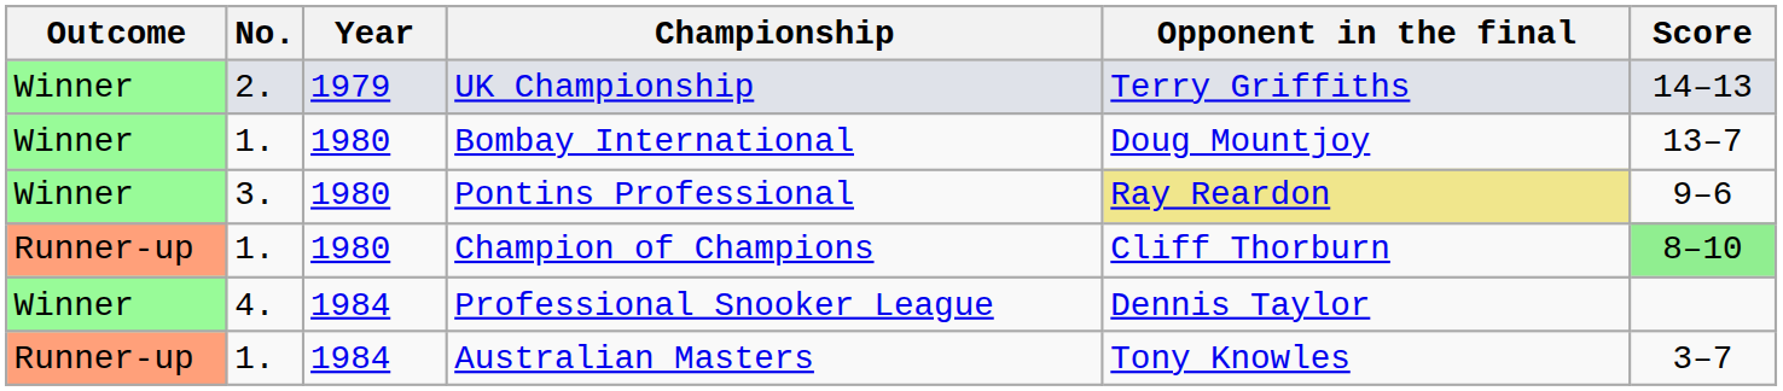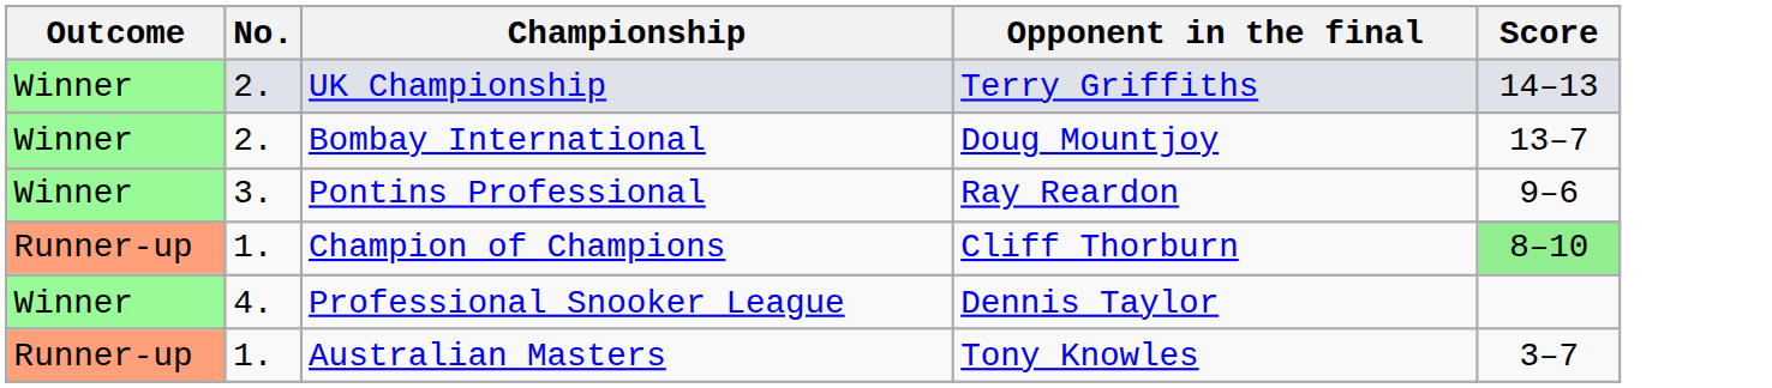- column: Year | 1979 | 1980 | 1980 | 1980 | 1984 | 1984
Bombay International | No.: 1. -> 2.
Pontins Professional | Opponent in the final: khaki background -> no background
